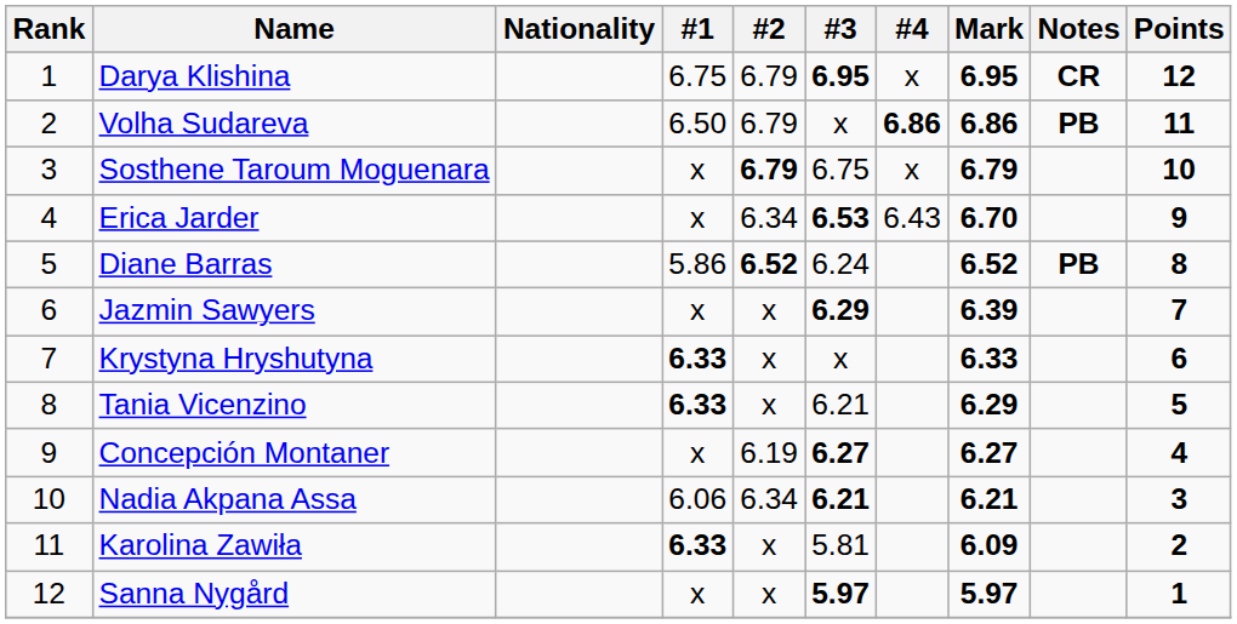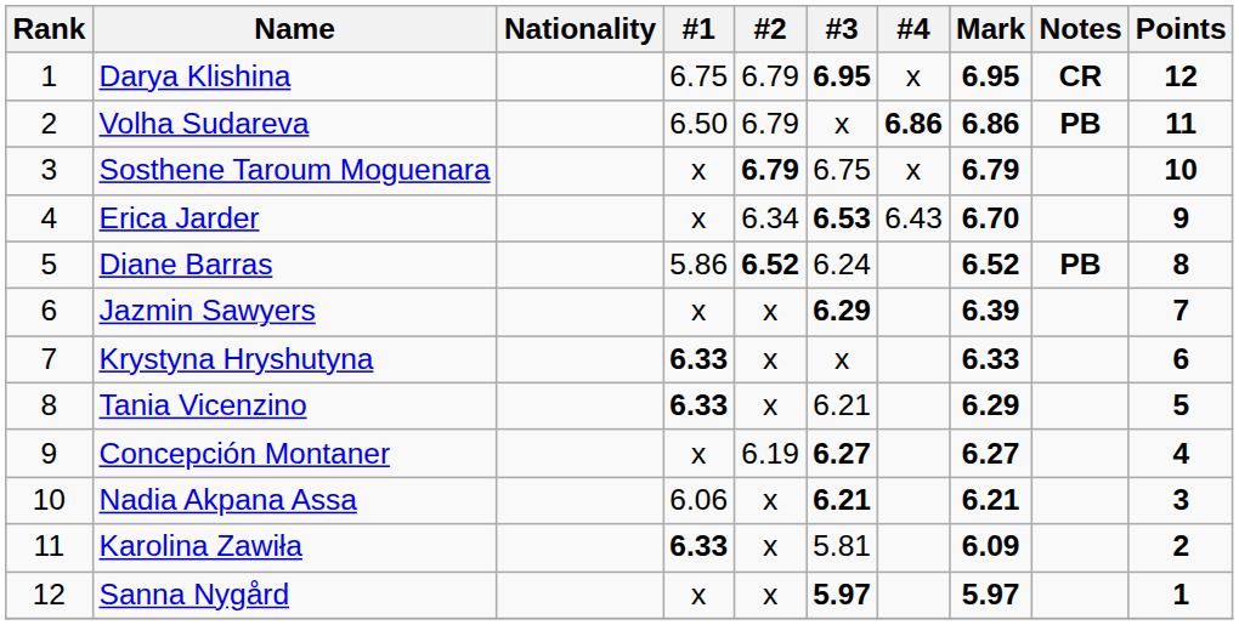Nadia Akpana Assa | #2: 6.34 -> x
